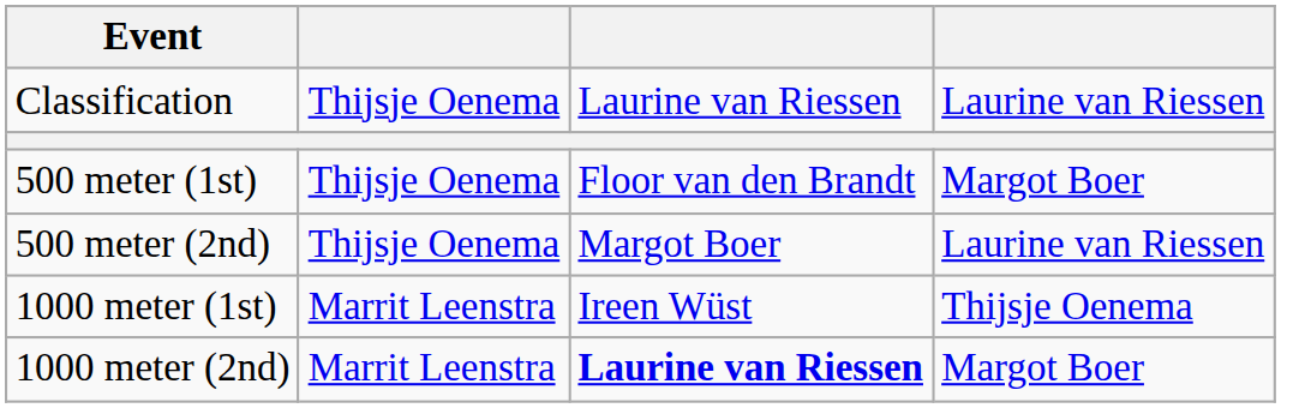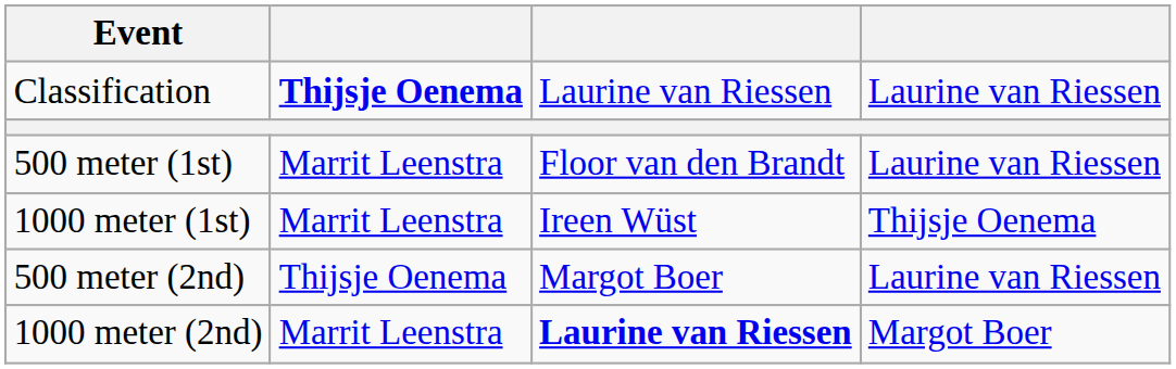Classification | column 2: normal -> bold
500 meter (1st) | column 2: Thijsje Oenema -> Marrit Leenstra
500 meter (1st) | column 4: Margot Boer -> Laurine van Riessen
rows swapped: 1000 meter (1st) <-> 500 meter (2nd)
